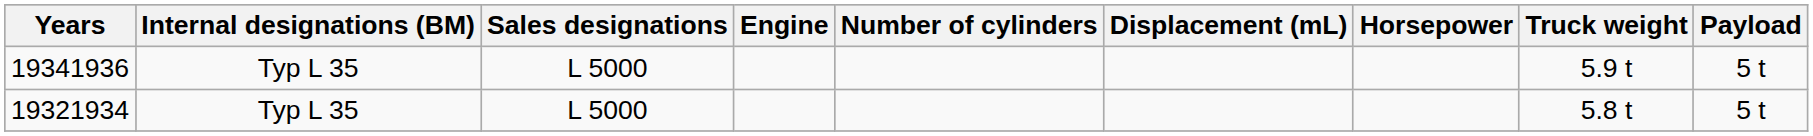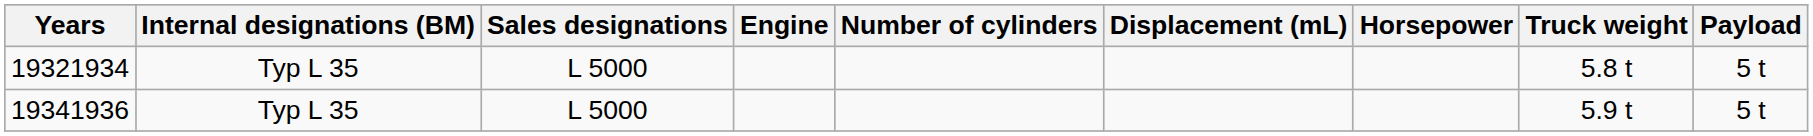rows swapped: 19321934 <-> 19341936
